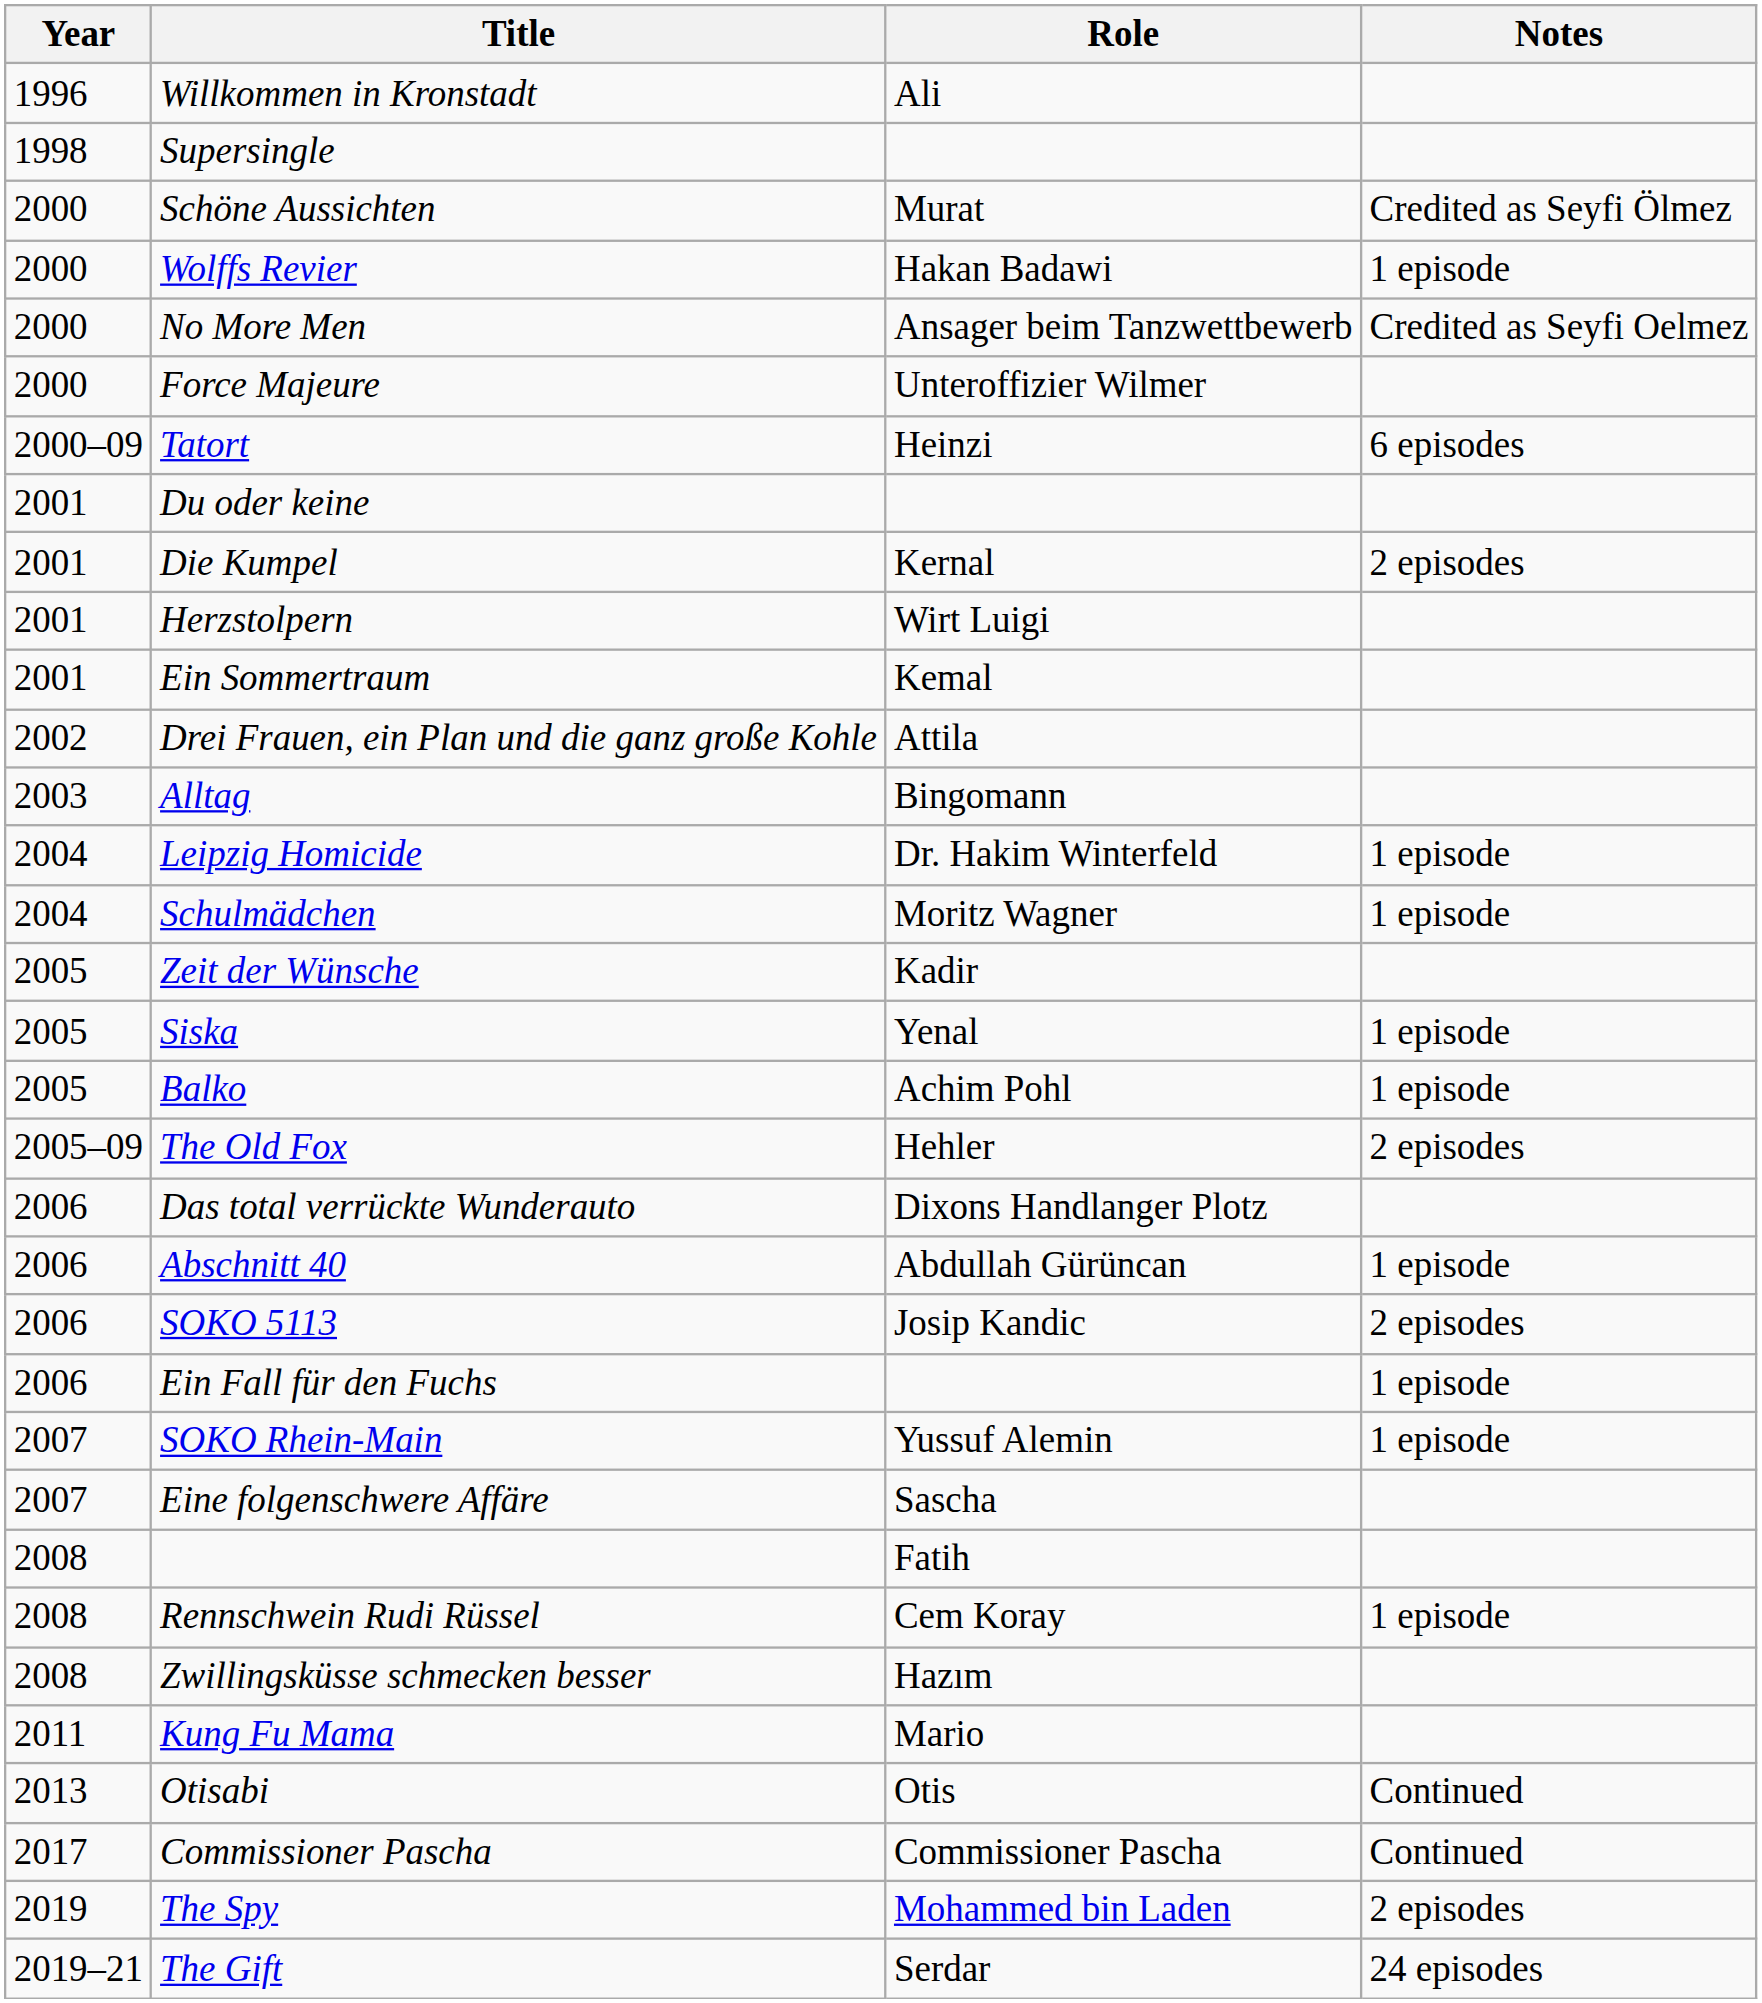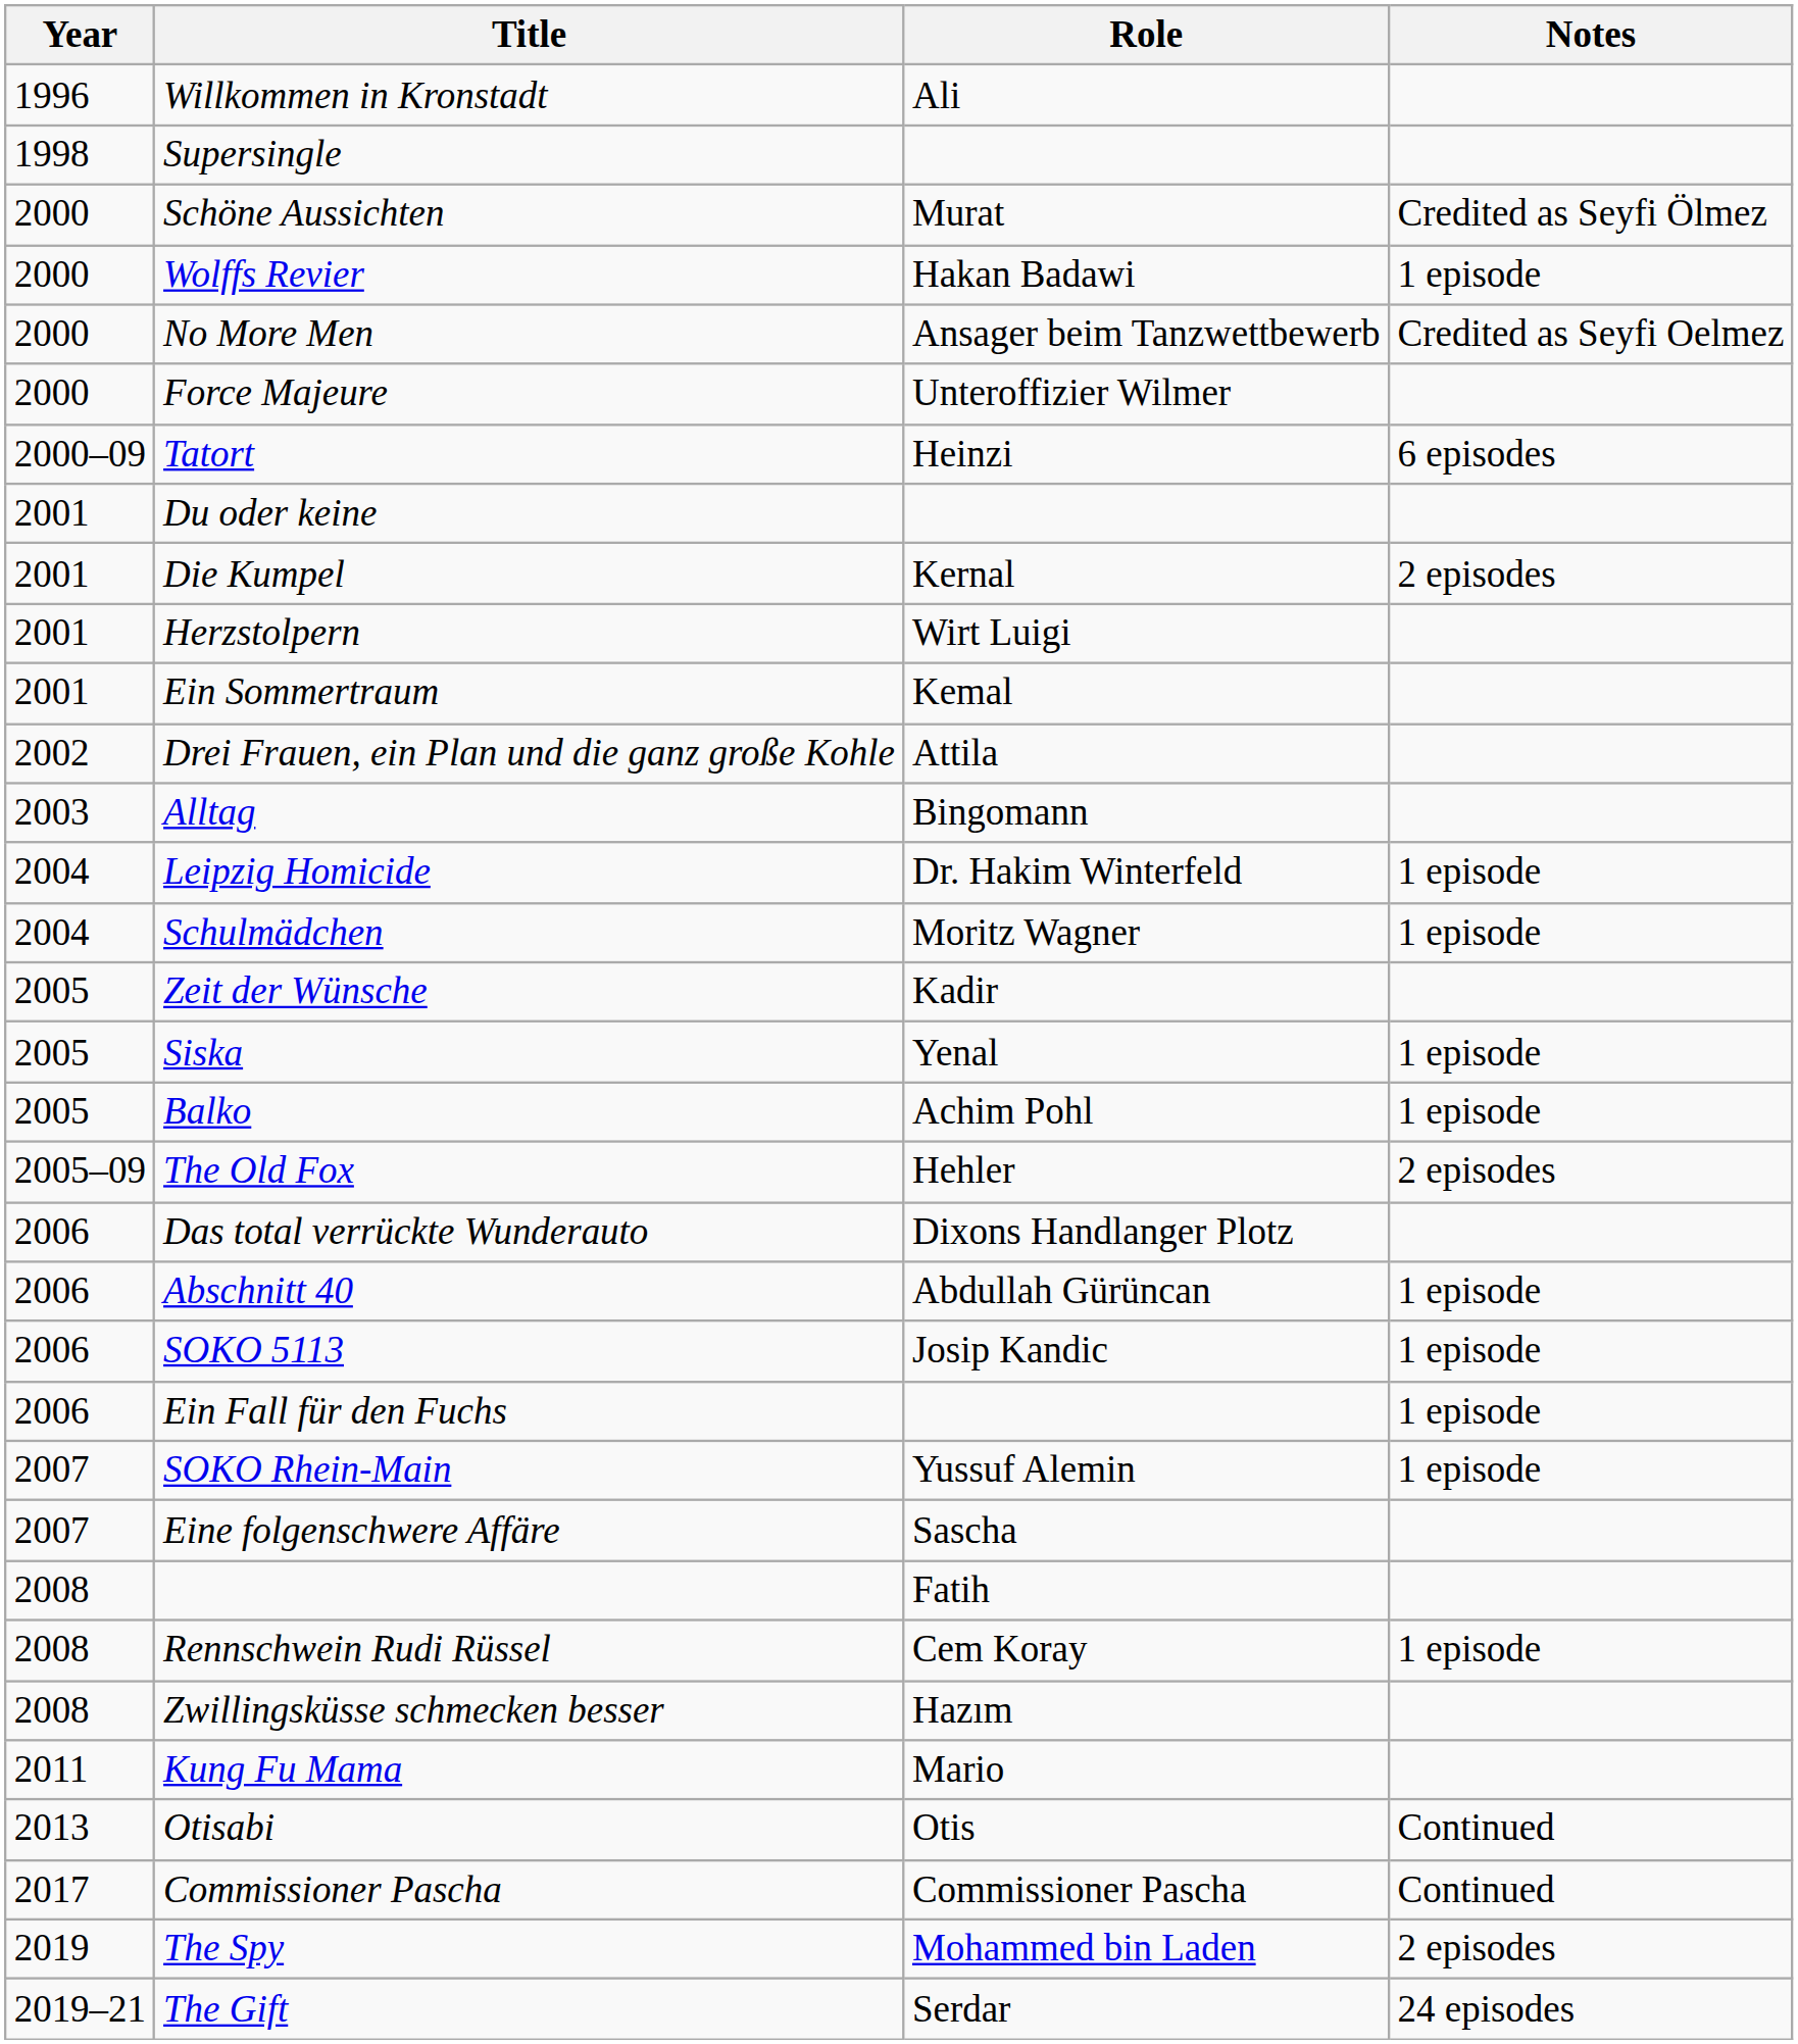SOKO 5113 | Notes: 2 episodes -> 1 episode
